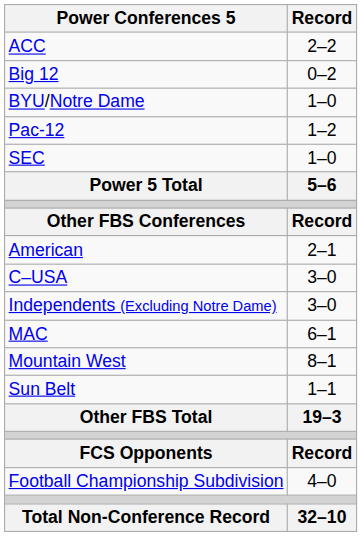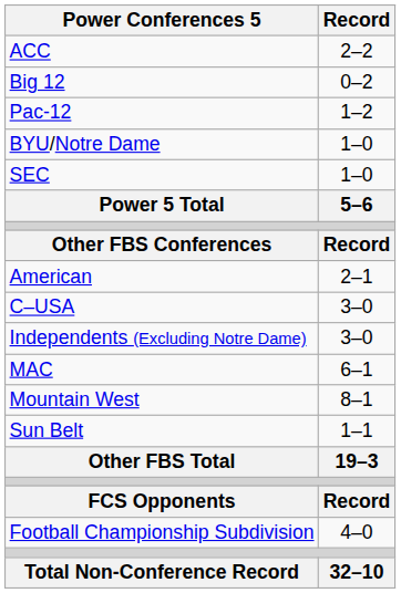rows swapped: BYU/Notre Dame <-> Pac-12
